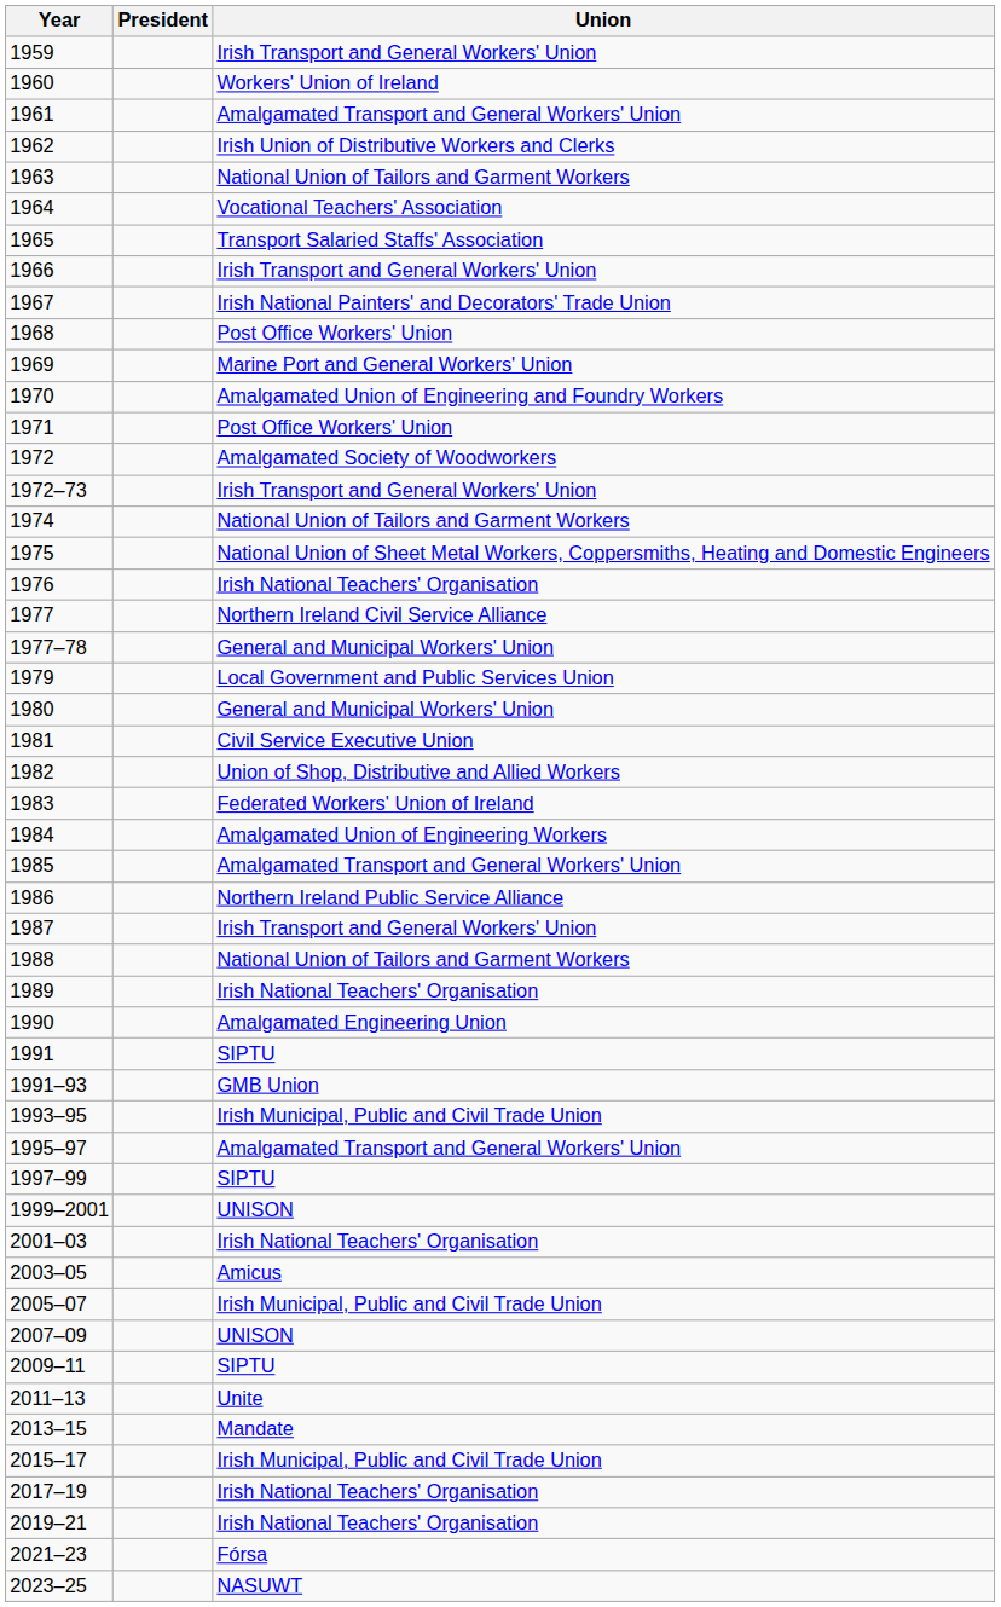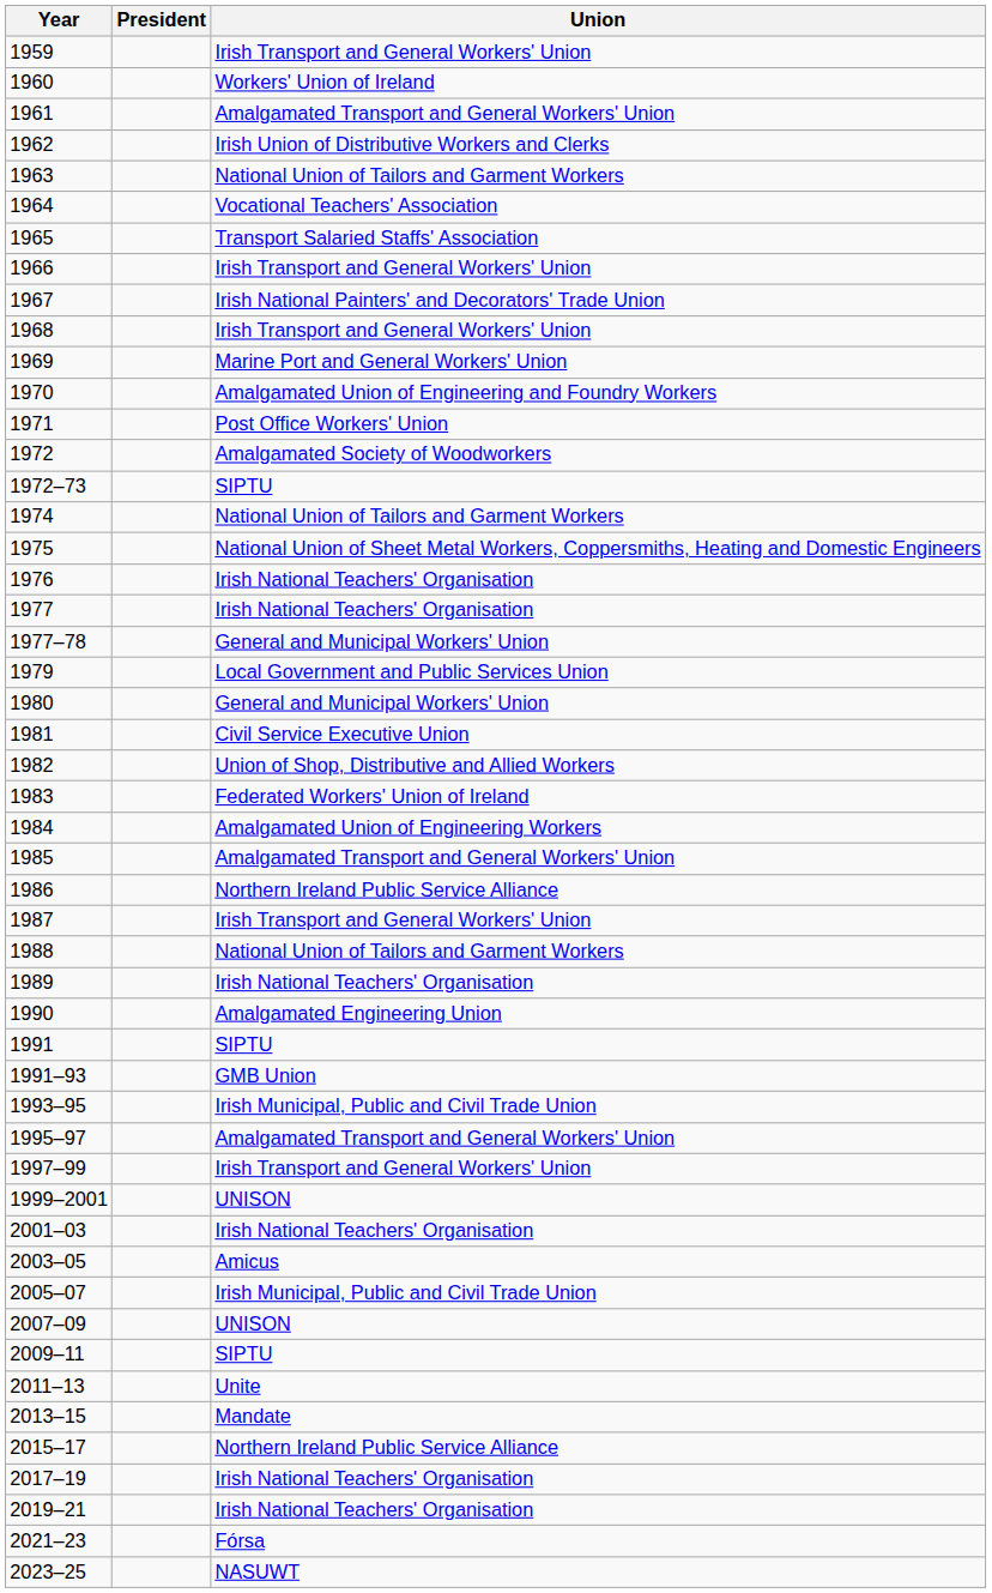1968 | Union: Post Office Workers' Union -> Irish Transport and General Workers' Union
1972–73 | Union: Irish Transport and General Workers' Union -> SIPTU
1977 | Union: Northern Ireland Civil Service Alliance -> Irish National Teachers' Organisation
1997–99 | Union: SIPTU -> Irish Transport and General Workers' Union
2015–17 | Union: Irish Municipal, Public and Civil Trade Union -> Northern Ireland Public Service Alliance
